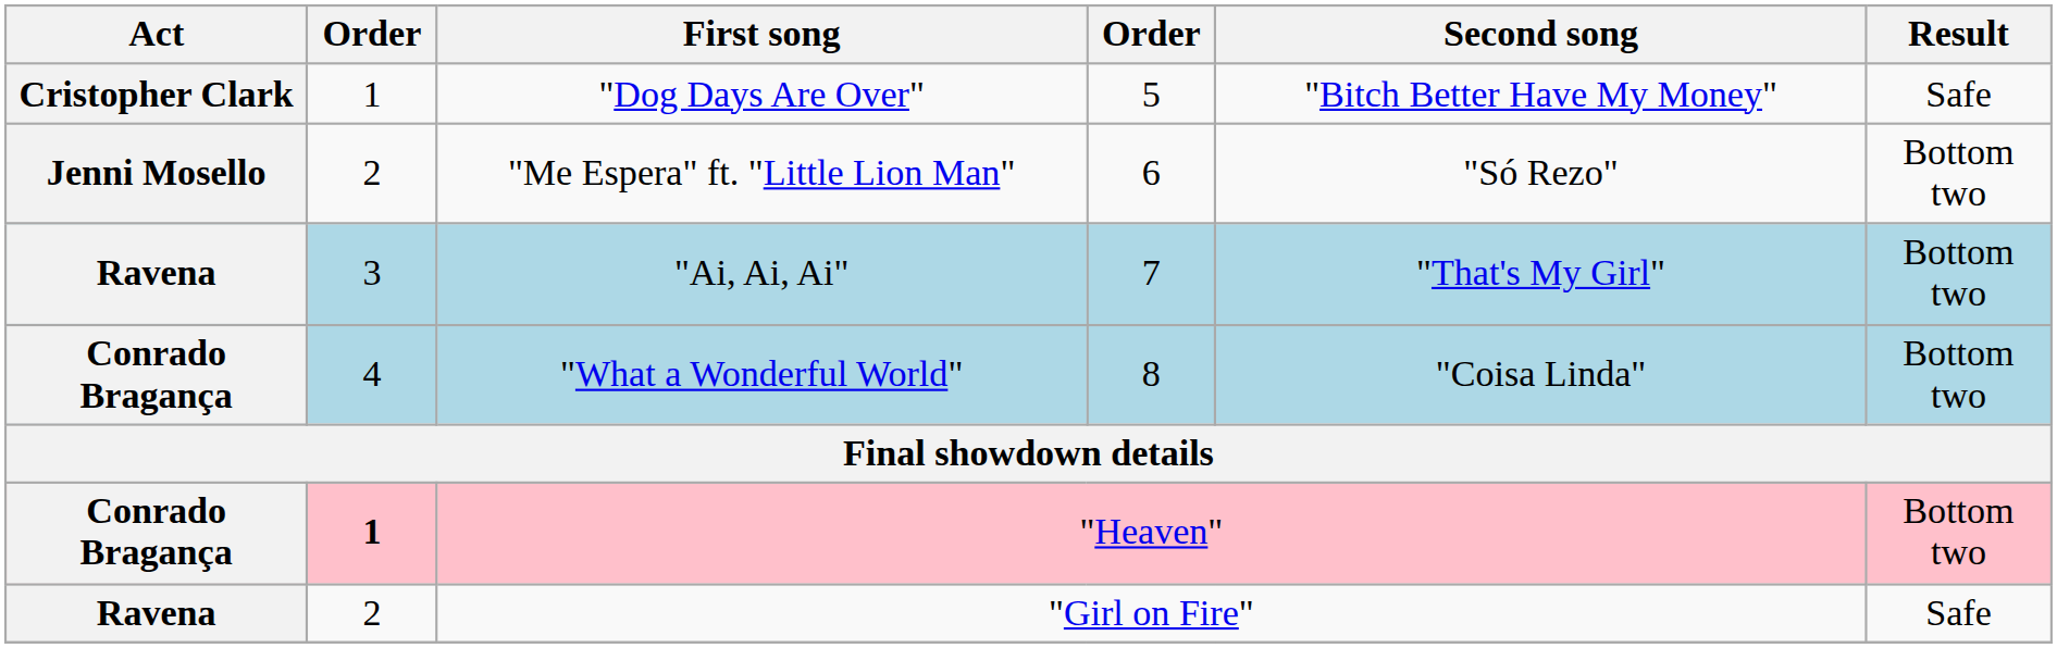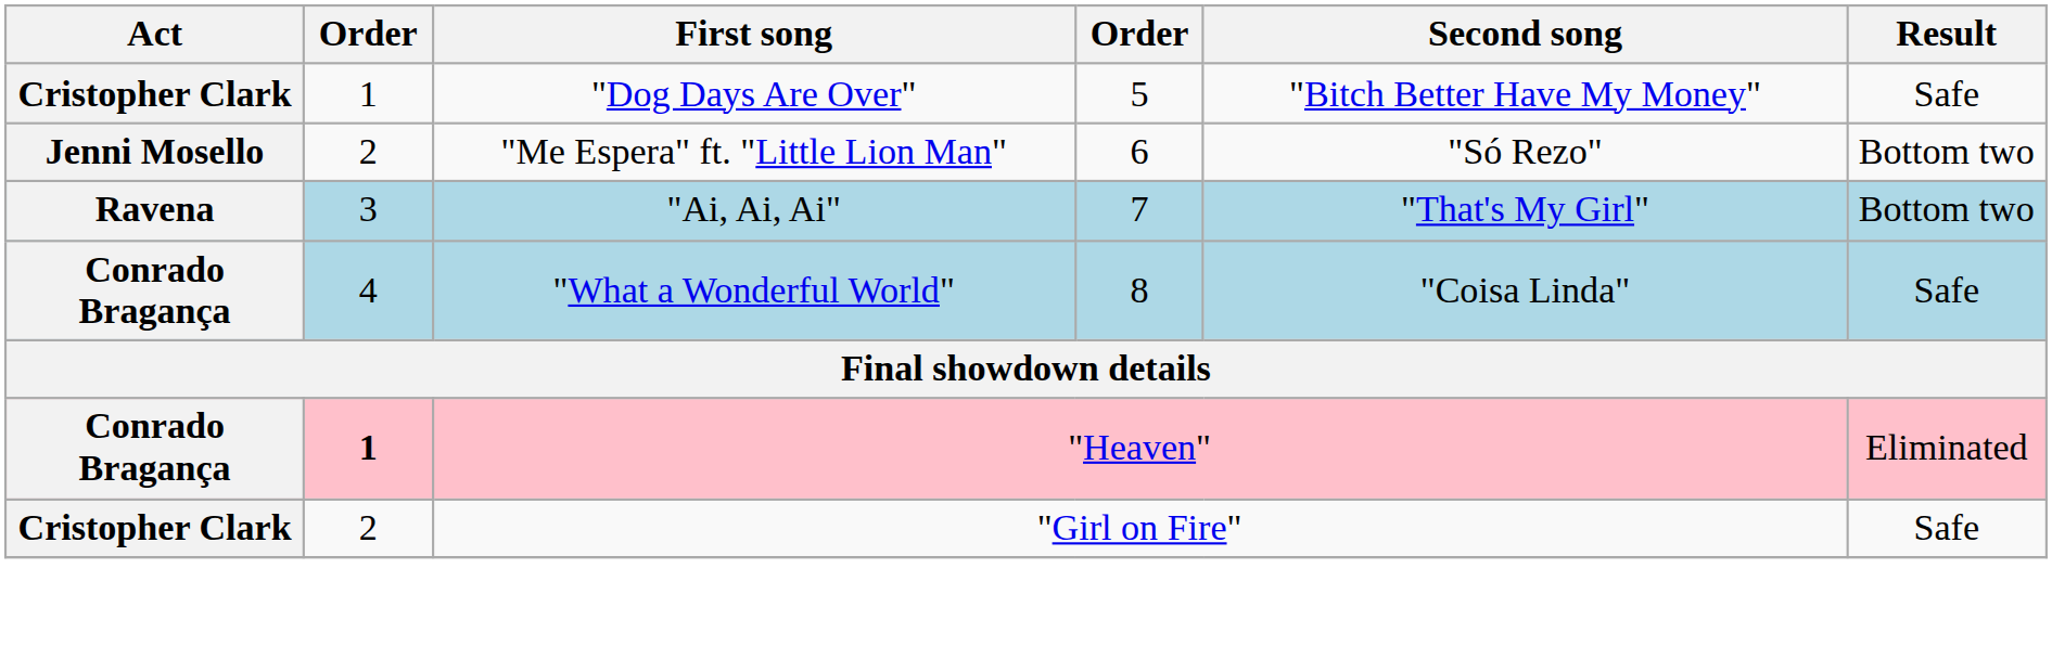"What a Wonderful World" | Result: Bottom two -> Safe
"Heaven" | Result: Bottom two -> Eliminated
"Girl on Fire" | Act: Ravena -> Cristopher Clark
